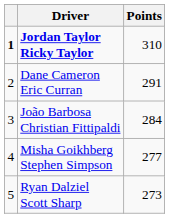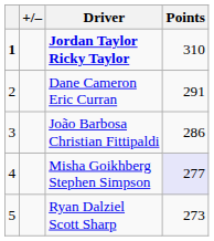+ column: +/–
João Barbosa Christian Fittipaldi | Points: 284 -> 286
Misha Goikhberg Stephen Simpson | Points: no background -> lavender background
